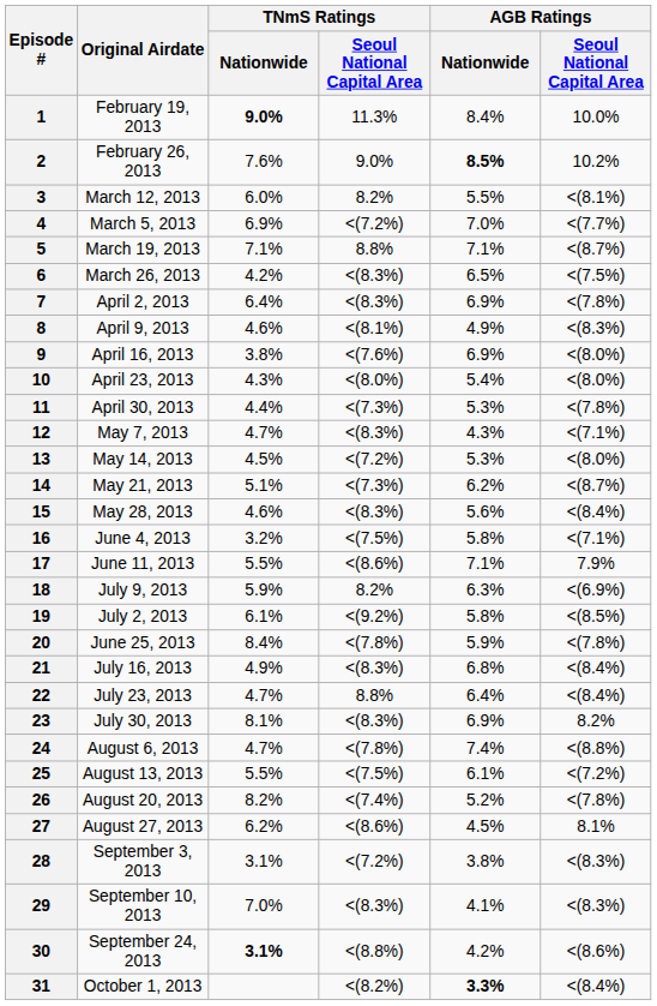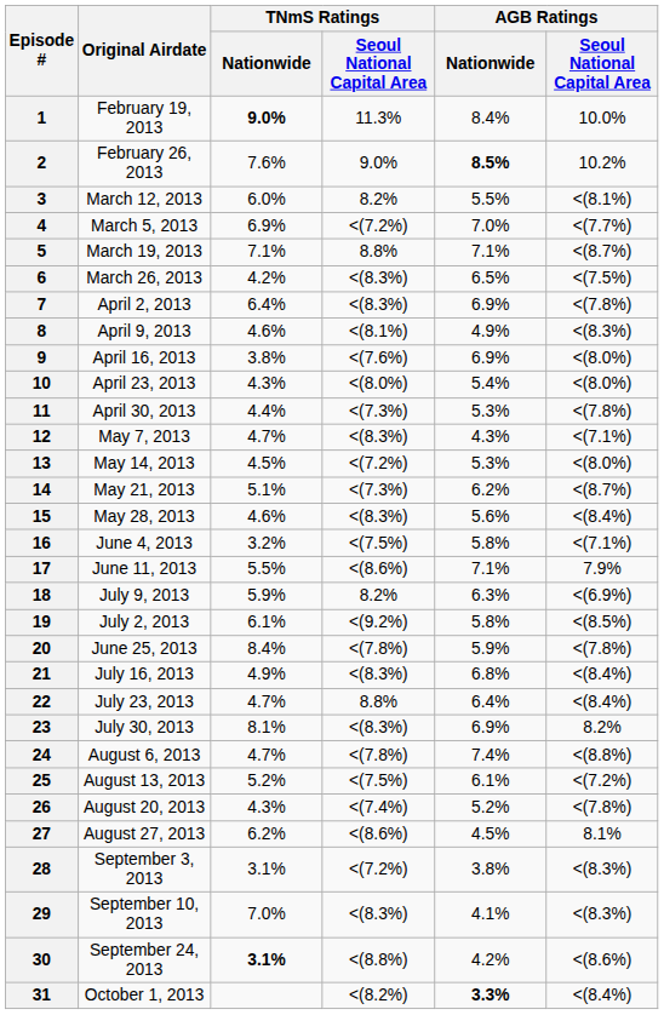25 | TNmS Ratings / Nationwide: 5.5% -> 5.2%
26 | TNmS Ratings / Nationwide: 8.2% -> 4.3%
